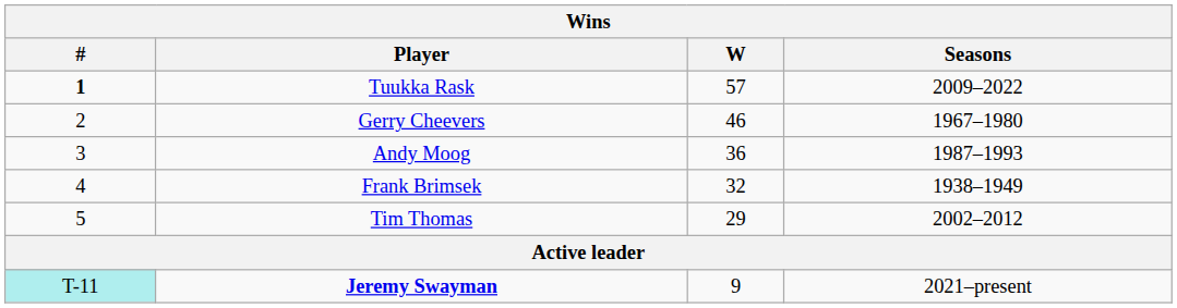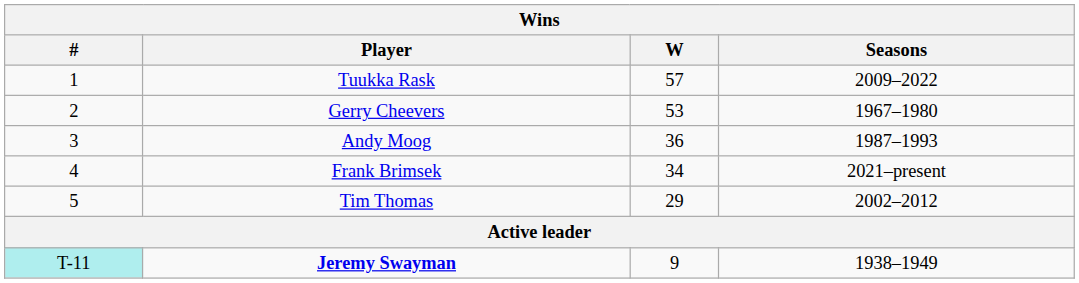Tuukka Rask | #: bold -> normal
Gerry Cheevers | W: 46 -> 53
Frank Brimsek | W: 32 -> 34
Frank Brimsek | Seasons: 1938–1949 -> 2021–present
Jeremy Swayman | Seasons: 2021–present -> 1938–1949
